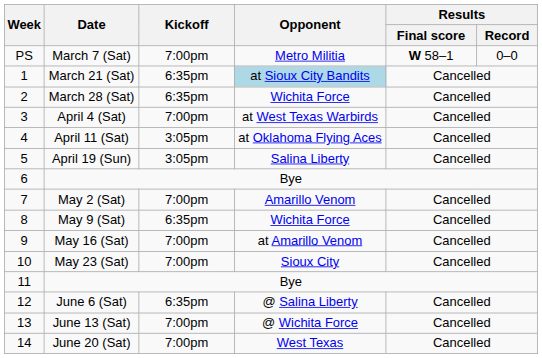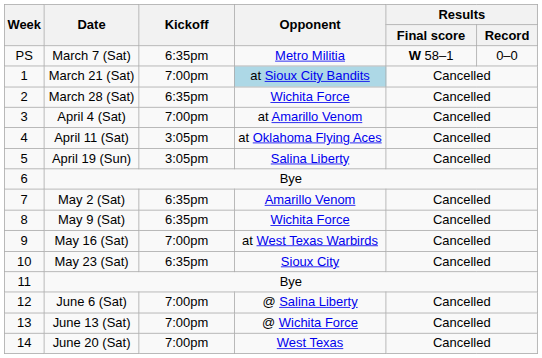March 7 (Sat) | Kickoff: 7:00pm -> 6:35pm
March 21 (Sat) | Kickoff: 6:35pm -> 7:00pm
April 4 (Sat) | Opponent: at West Texas Warbirds -> at Amarillo Venom
May 2 (Sat) | Kickoff: 7:00pm -> 6:35pm
May 16 (Sat) | Opponent: at Amarillo Venom -> at West Texas Warbirds
May 23 (Sat) | Kickoff: 7:00pm -> 6:35pm
June 6 (Sat) | Kickoff: 6:35pm -> 7:00pm
